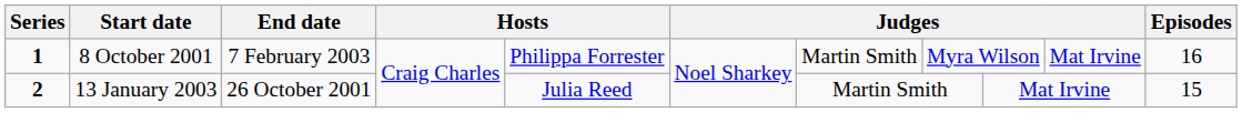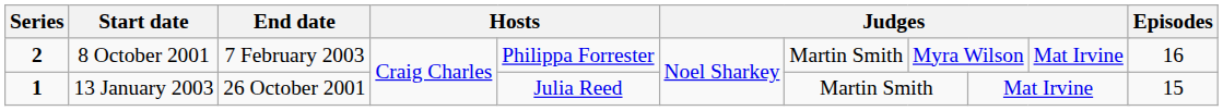8 October 2001 | Series: 1 -> 2
13 January 2003 | Series: 2 -> 1
